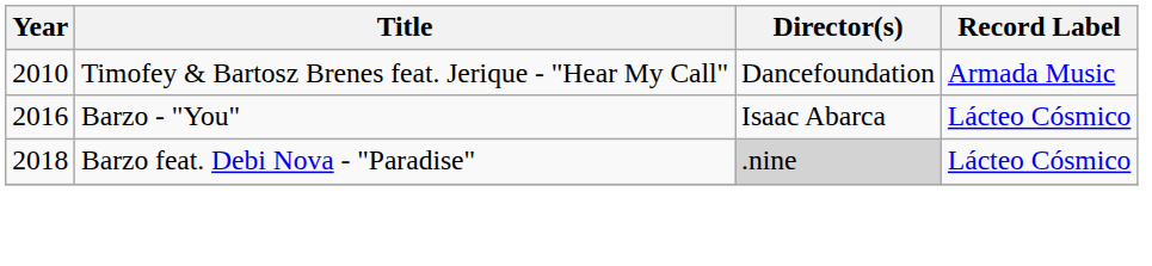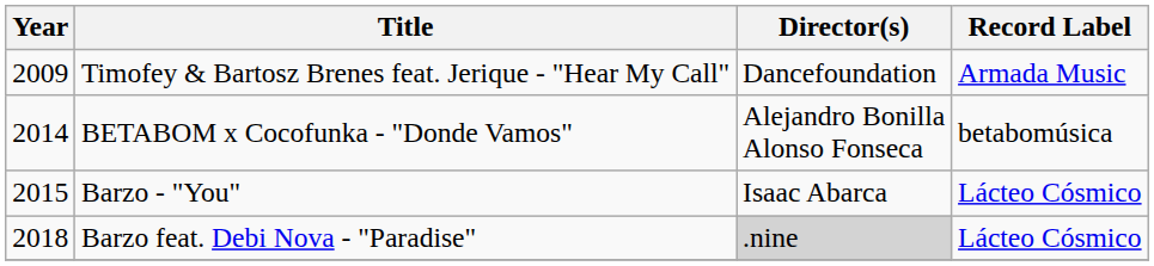Timofey & Bartosz Brenes feat. Jerique - "Hear My Call" | Year: 2010 -> 2009
+ row: 2014 | BETABOM x Cocofunka - "Donde Vamos" | Alejandro Bonilla Alonso Fonseca | betabomúsica
Barzo - "You" | Year: 2016 -> 2015
